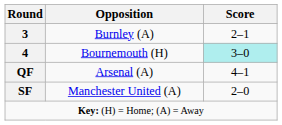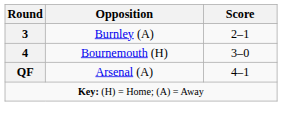4 | Score: paleturquoise background -> no background
- row: SF | Manchester United (A) | 2–0
